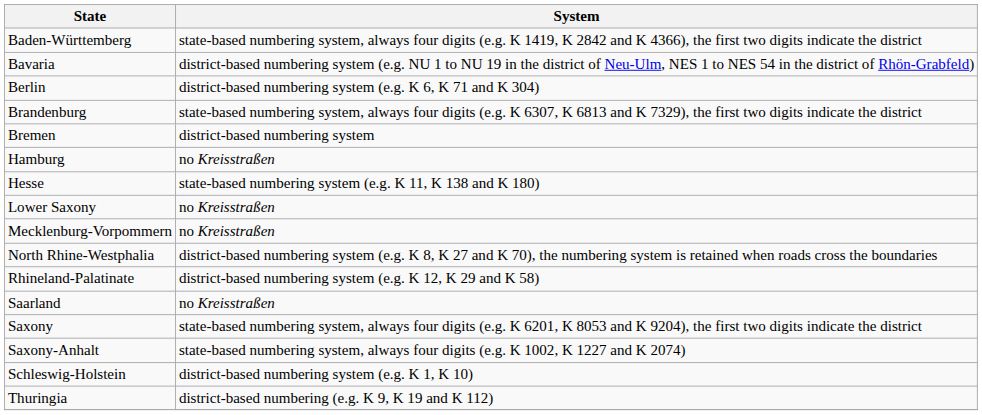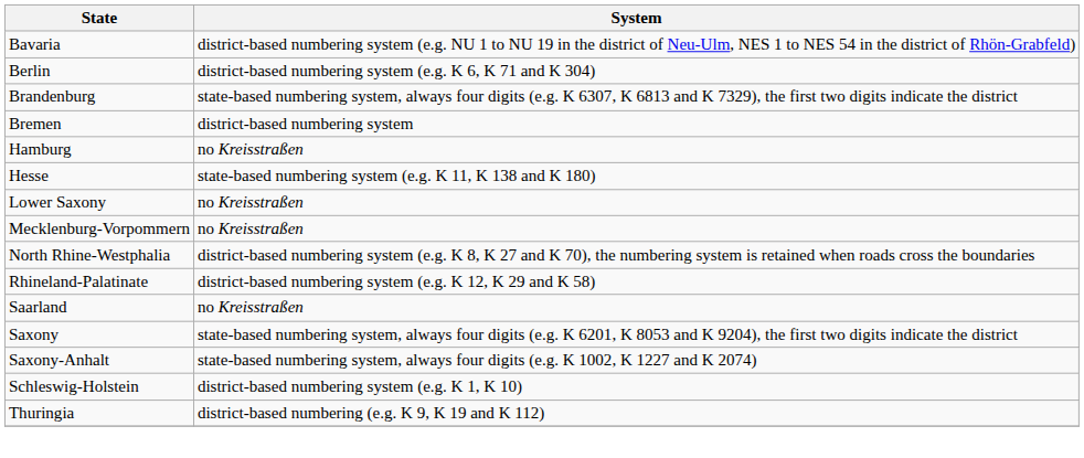- row: Baden-Württemberg | state-based numbering system, always four digits (e.g. K 1419, K 2842 and K 4366), the first two digits indicate the district
